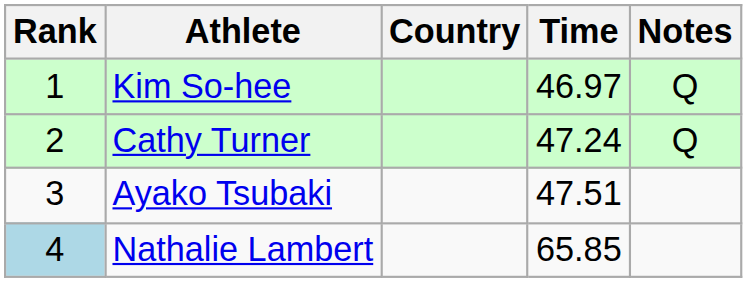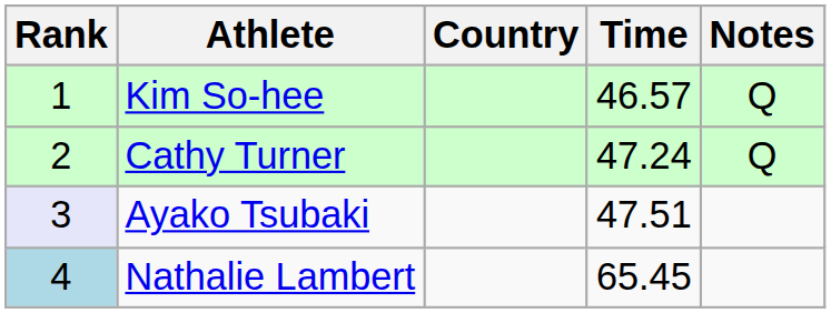Kim So-hee | Time: 46.97 -> 46.57
Ayako Tsubaki | Rank: no background -> lavender background
Nathalie Lambert | Time: 65.85 -> 65.45
